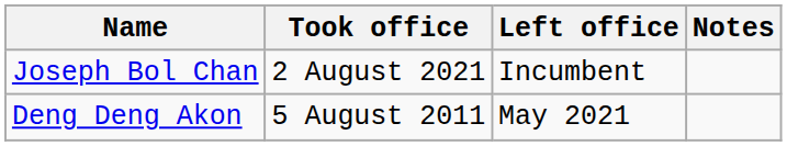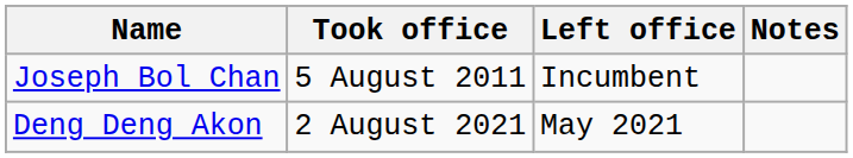Joseph Bol Chan | Took office: 2 August 2021 -> 5 August 2011
Deng Deng Akon | Took office: 5 August 2011 -> 2 August 2021
